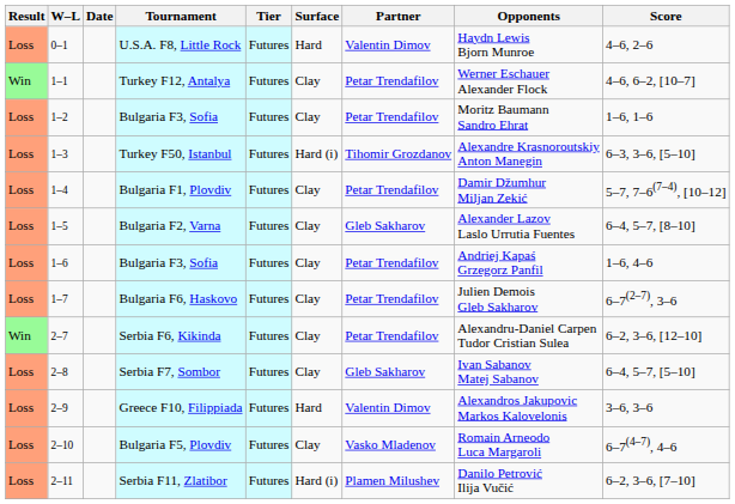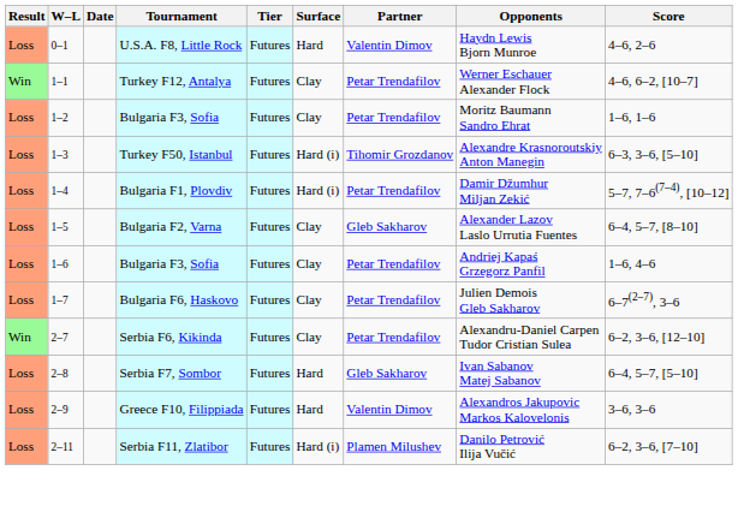Bulgaria F1, Plovdiv | Surface: Clay -> Hard (i)
Serbia F7, Sombor | Surface: Clay -> Hard
- row: Loss | 2–10 | Bulgaria F5, Plovdiv | Futures | Clay | Vasko Mladenov | Romain Arneodo Luca Margaroli | 6–7(4–7), 4–6
